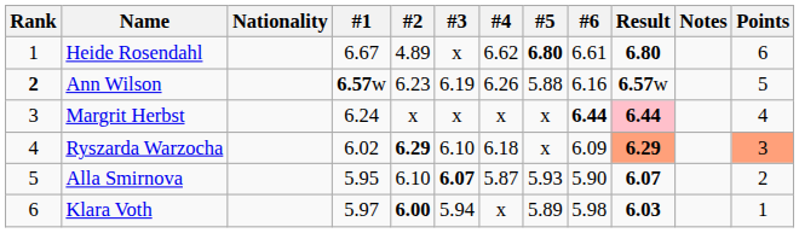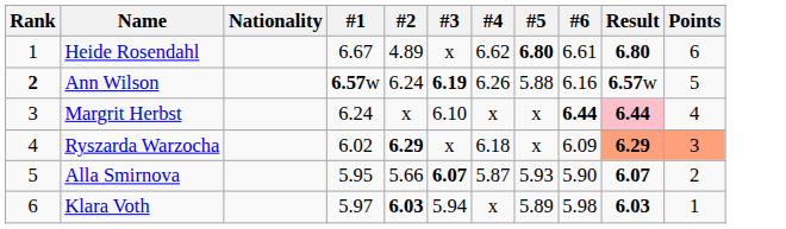- column: Notes
Ann Wilson | #2: 6.23 -> 6.24
Ann Wilson | #3: normal -> bold
Margrit Herbst | #3: x -> 6.10
Ryszarda Warzocha | #3: 6.10 -> x
Alla Smirnova | #2: 6.10 -> 5.66
Klara Voth | #2: 6.00 -> 6.03
